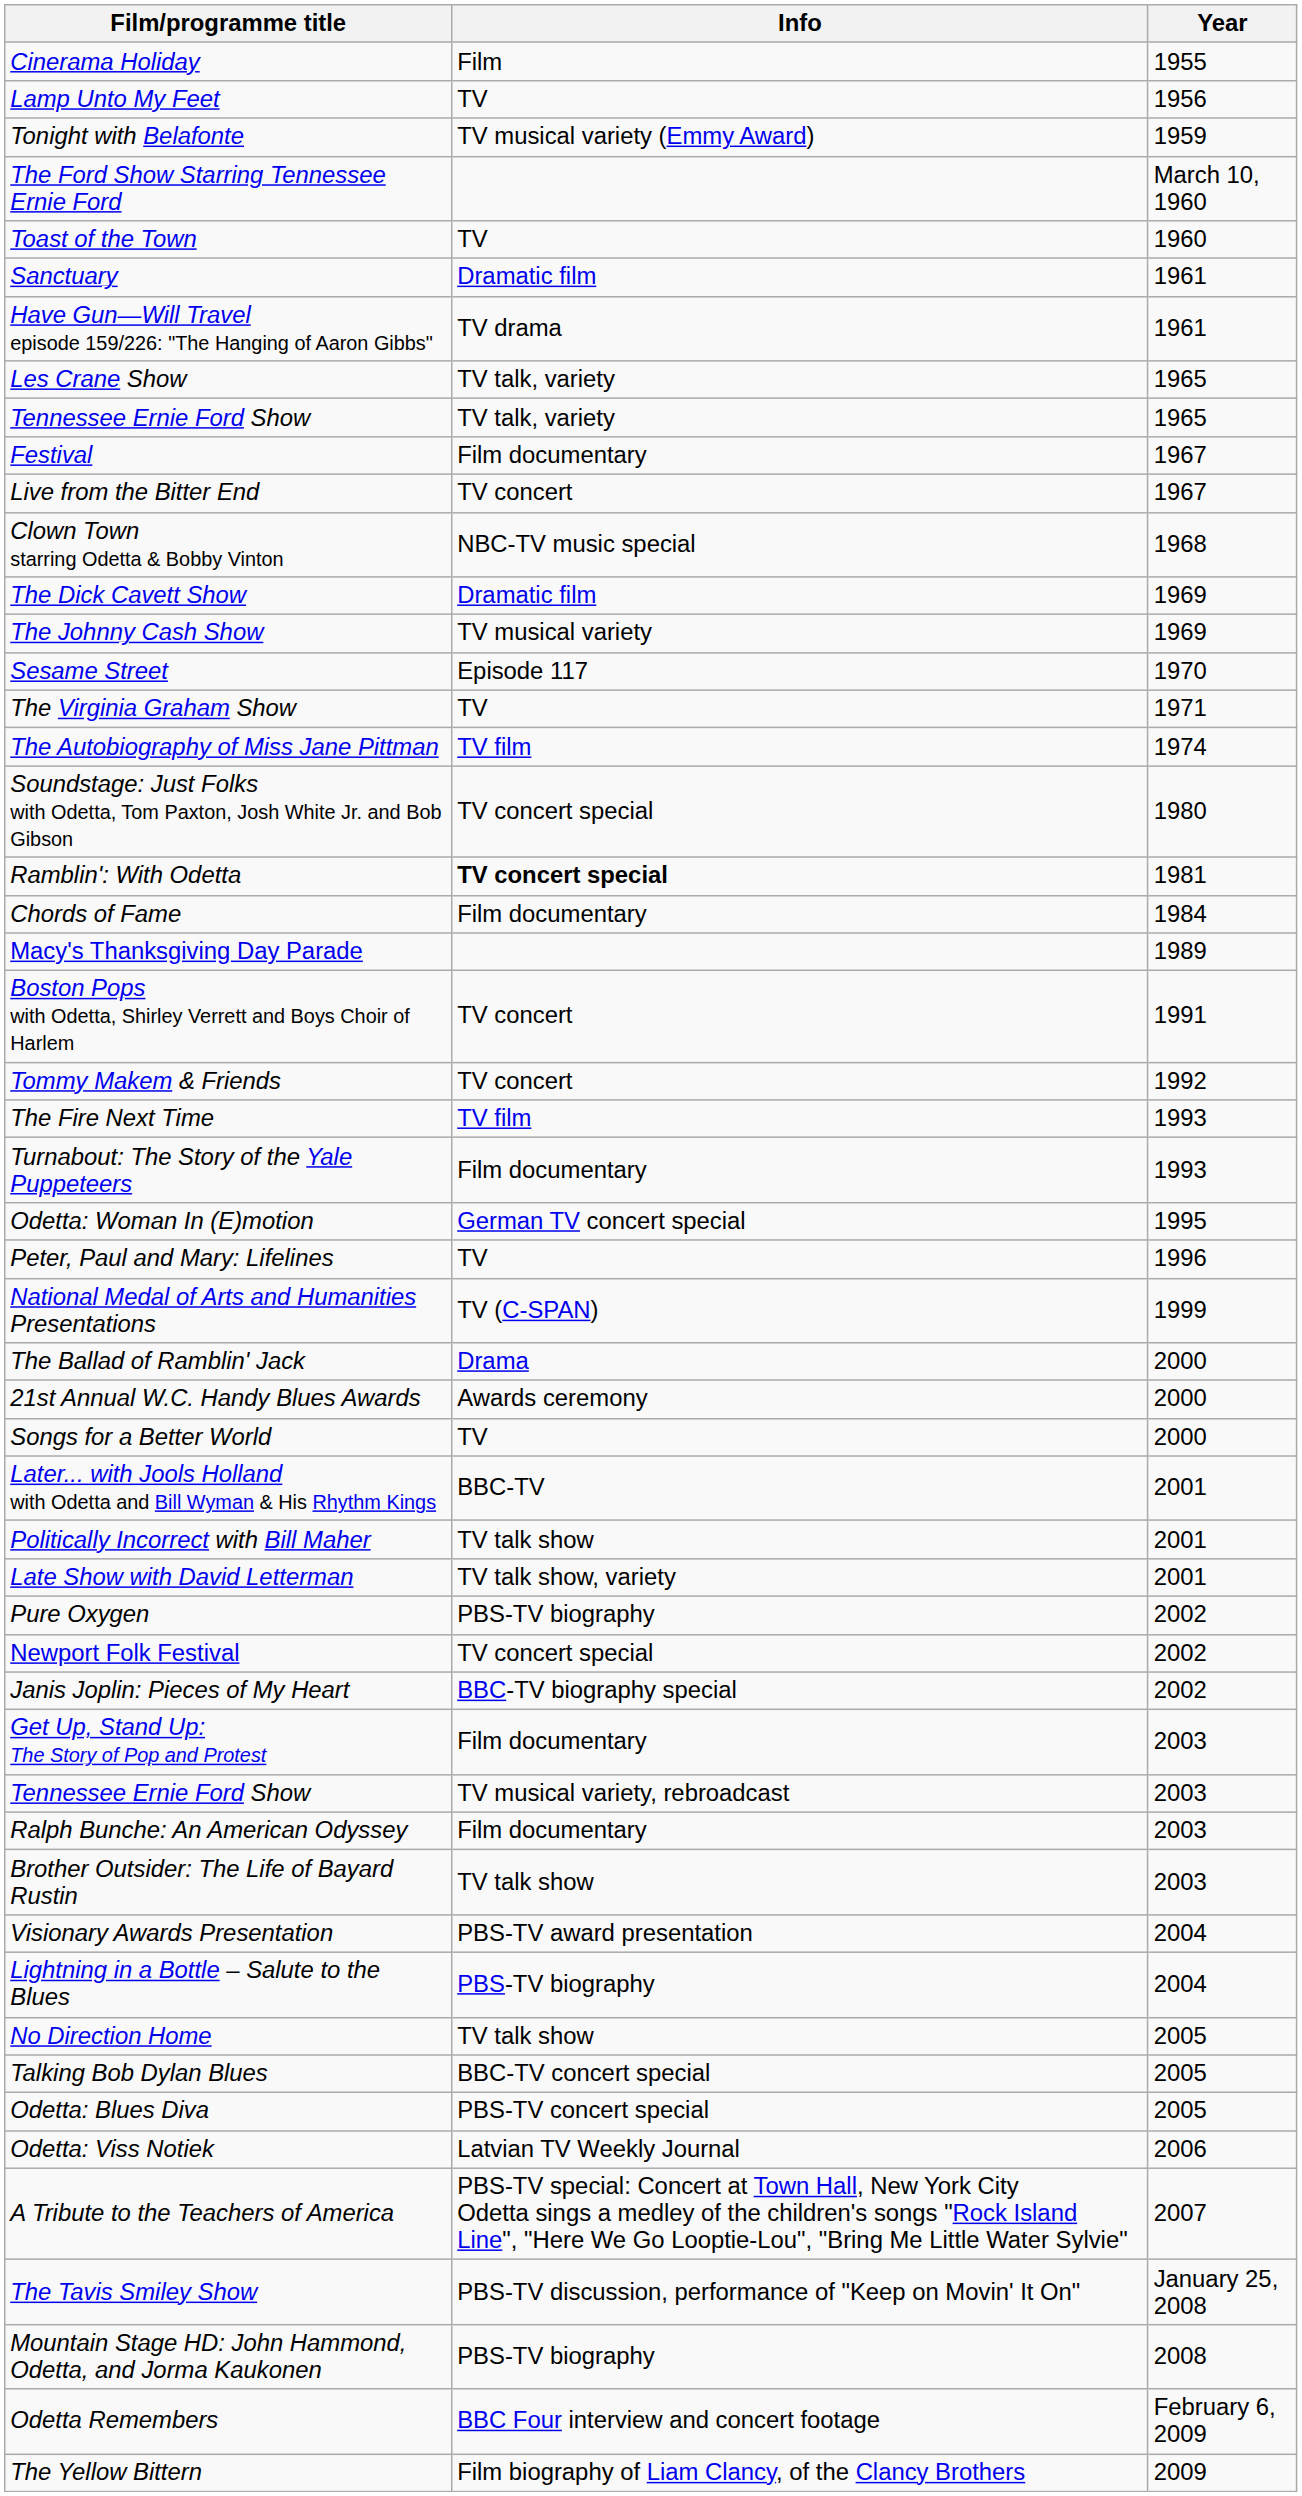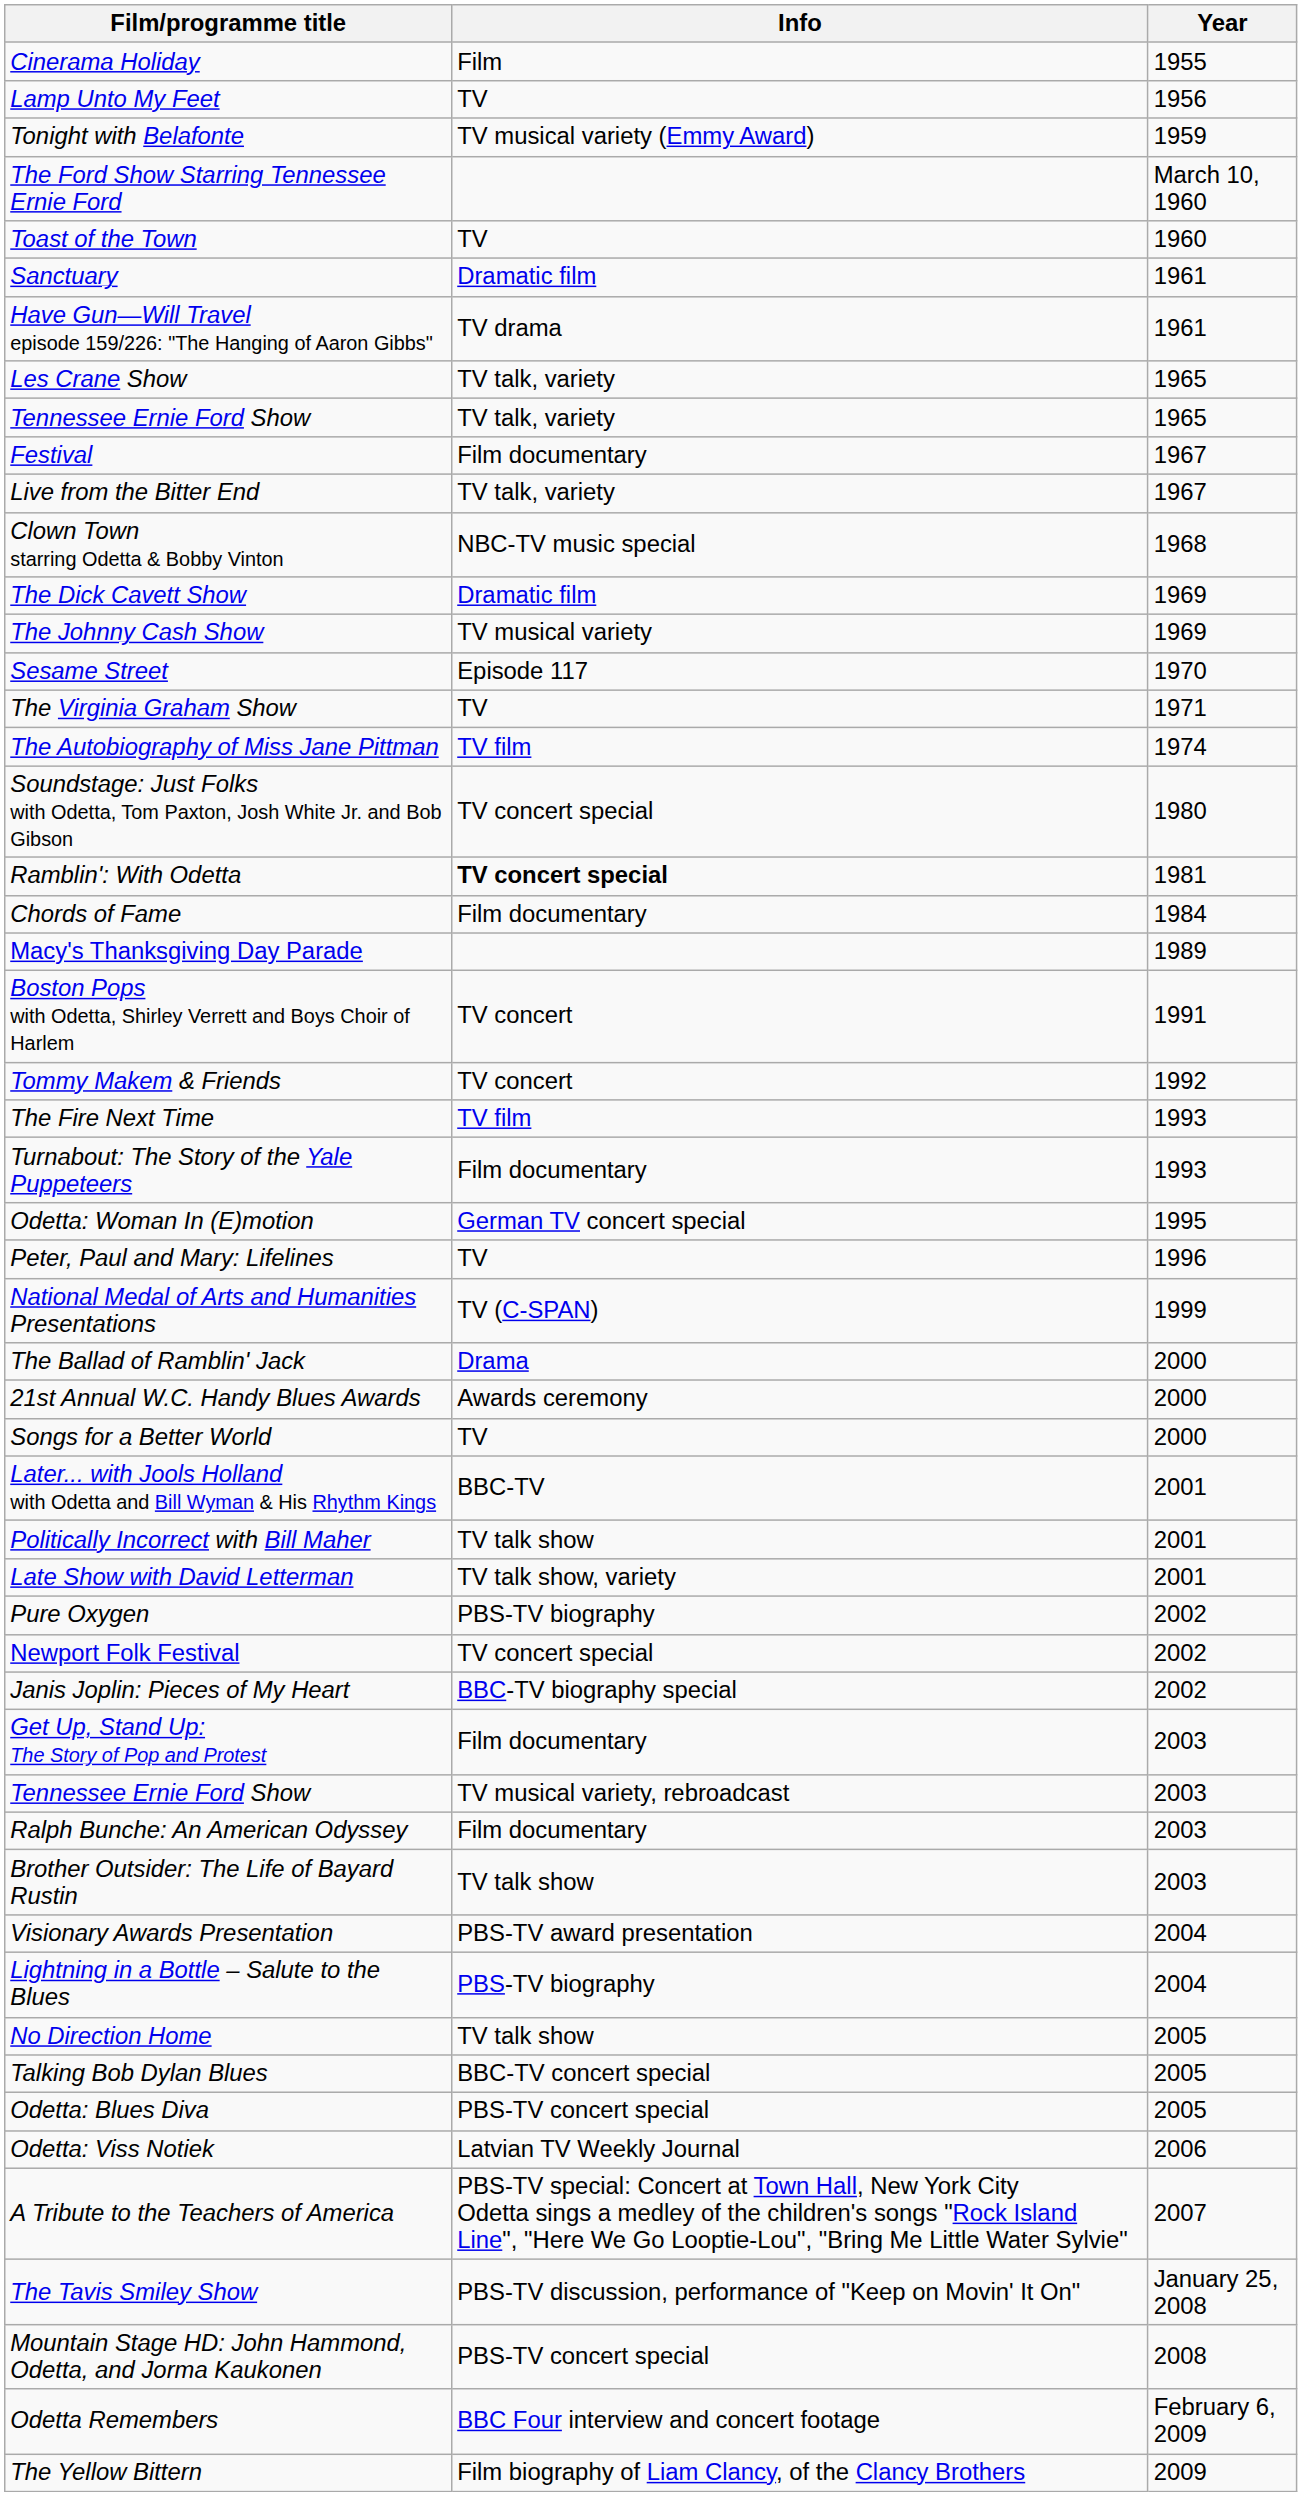Live from the Bitter End | Info: TV concert -> TV talk, variety
Mountain Stage HD: John Hammond, Odetta, and Jorma Kaukonen | Info: PBS-TV biography -> PBS-TV concert special
